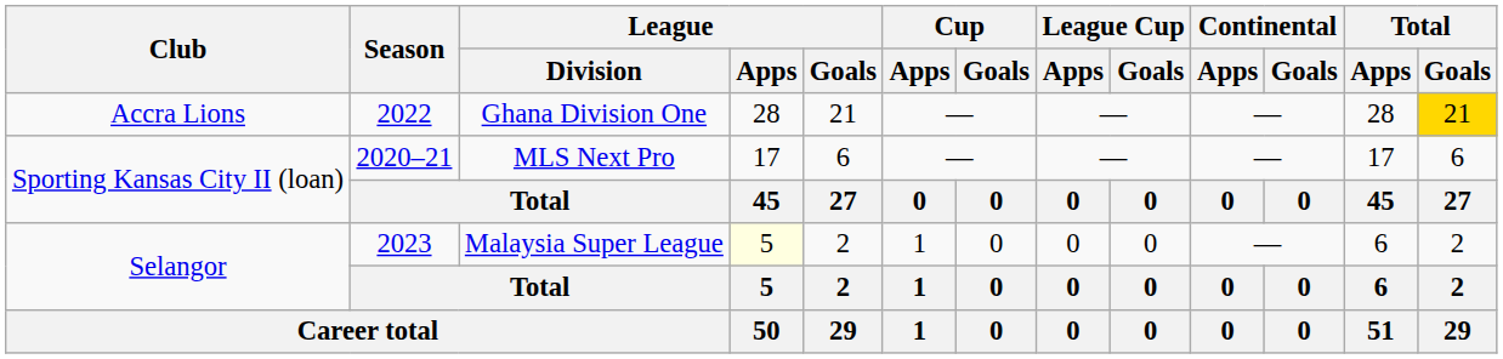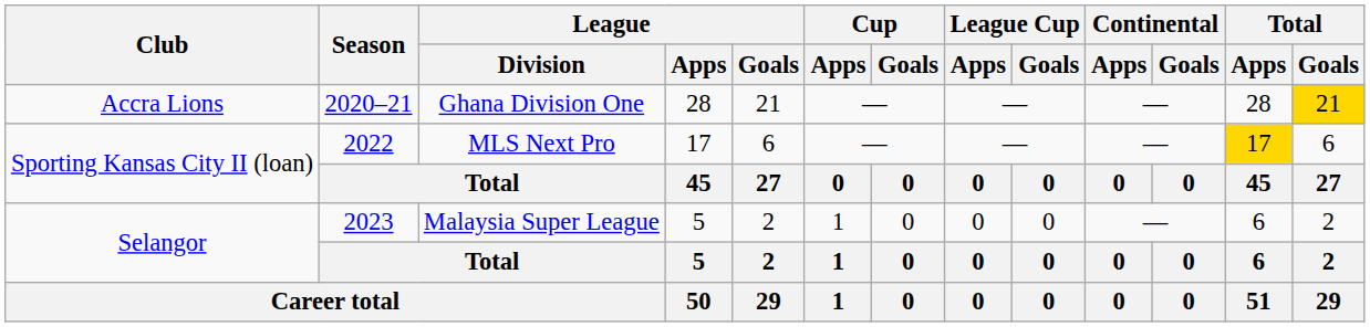Accra Lions | Season: 2022 -> 2020–21
Sporting Kansas City II (loan) / MLS Next Pro | Season: 2020–21 -> 2022
Sporting Kansas City II (loan) / MLS Next Pro | Total / Apps: no background -> gold background
Selangor / Malaysia Super League | League / Apps: lightyellow background -> no background
